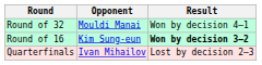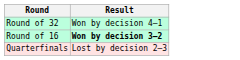- column: Opponent | Mouldi Manai | Kim Sung-eun | Ivan Mihailov
